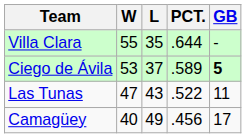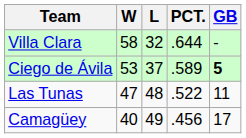Villa Clara | W: 55 -> 58
Villa Clara | L: 35 -> 32
Las Tunas | L: 43 -> 48
